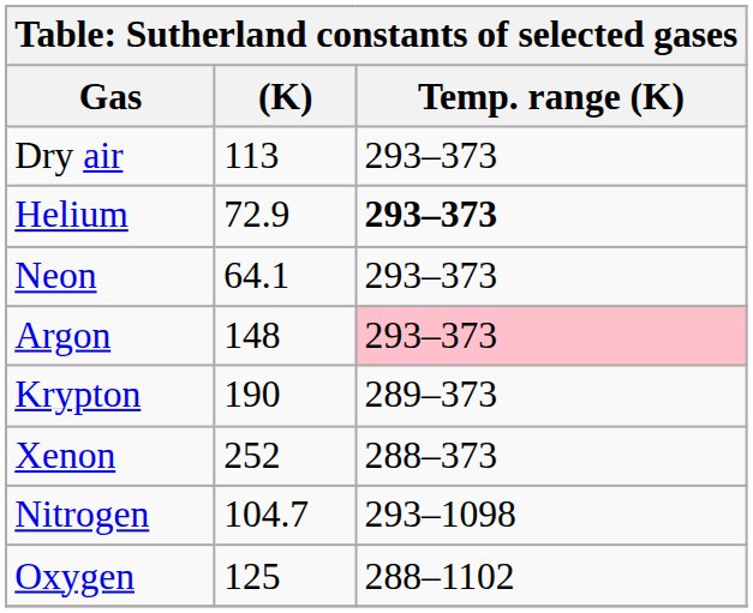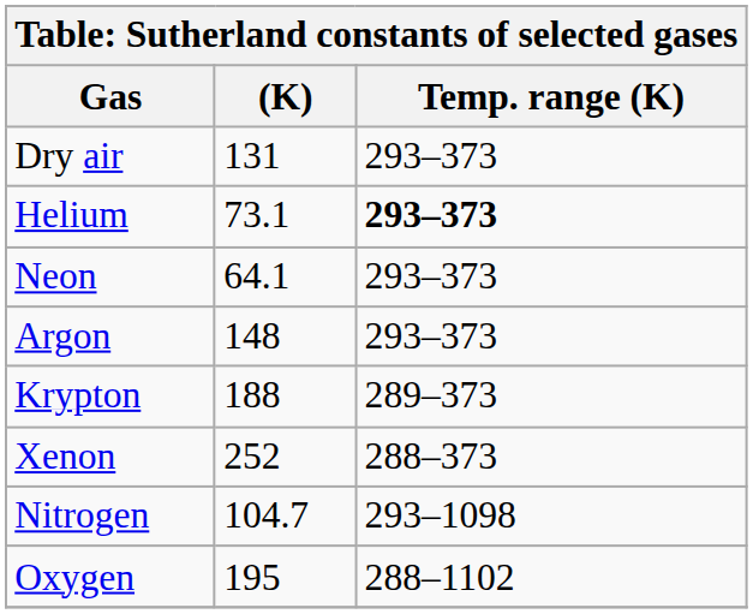Dry air | (K): 113 -> 131
Helium | (K): 72.9 -> 73.1
Argon | Temp. range (K): pink background -> no background
Krypton | (K): 190 -> 188
Oxygen | (K): 125 -> 195
